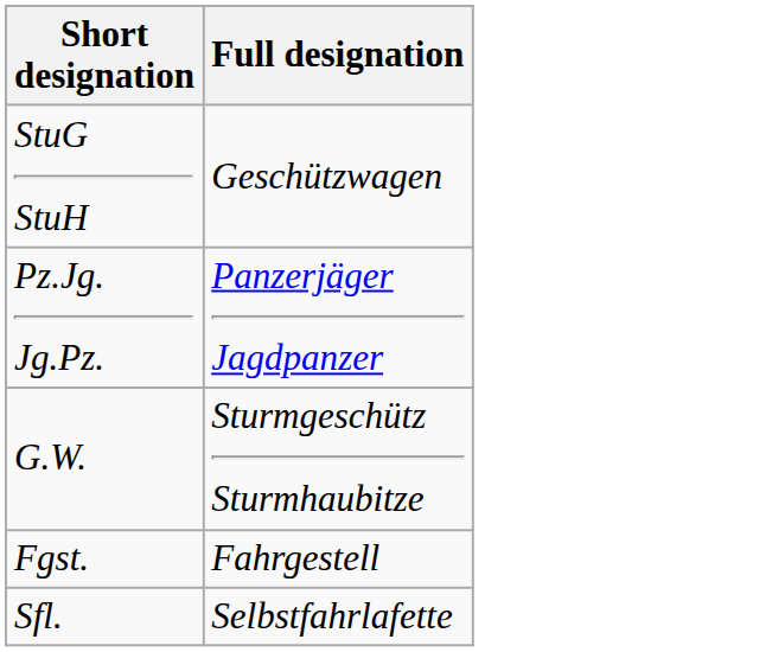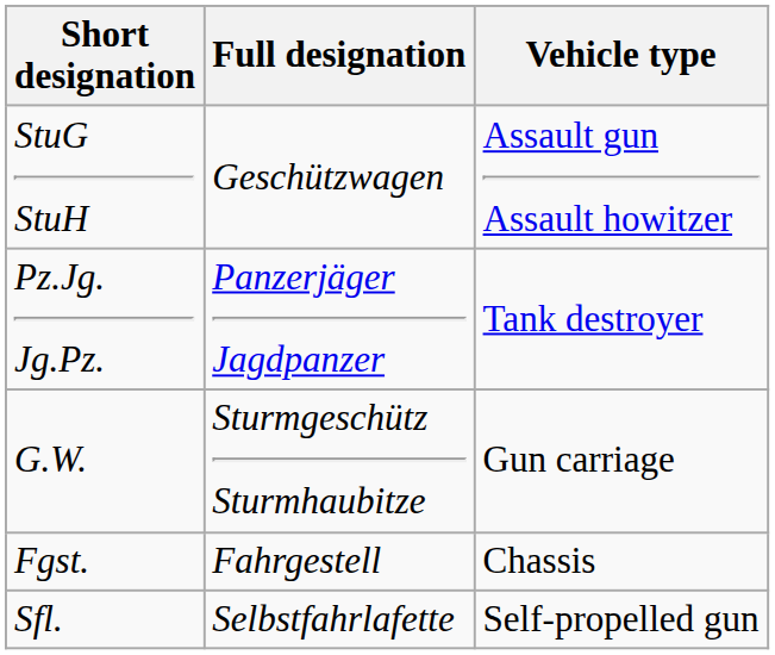+ column: Vehicle type | Assault gun Assault howitzer | Tank destroyer | Gun carriage | Chassis | Self-propelled gun
